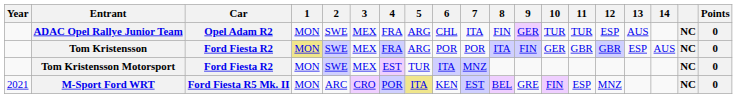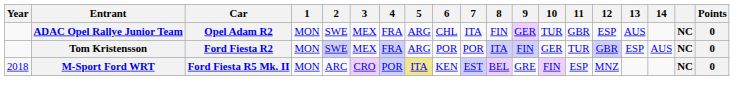ADAC Opel Rallye Junior Team | 11: TUR -> GBR
Tom Kristensson | 1: khaki background -> no background
Tom Kristensson | 11: GBR -> TUR
- row: Tom Kristensson Motorsport | Ford Fiesta R2 | MON | SWE | MEX | EST | TUR | ITA | MNZ | NC | 0
M-Sport Ford WRT | Year: 2021 -> 2018
